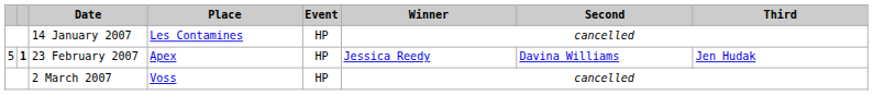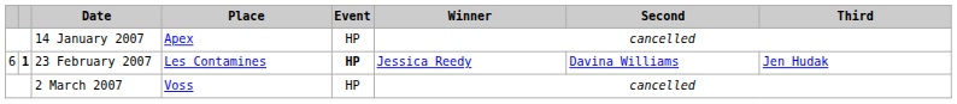14 January 2007 | Place: Les Contamines -> Apex
23 February 2007 | column 1: 5 -> 6
23 February 2007 | Place: Apex -> Les Contamines
23 February 2007 | Event: normal -> bold
